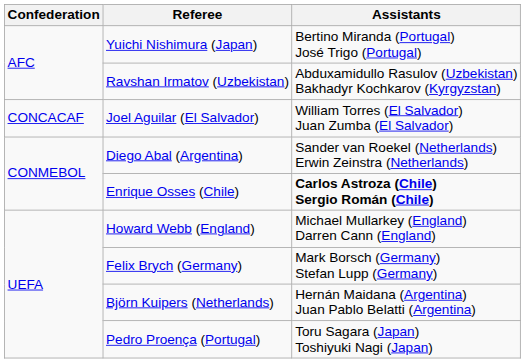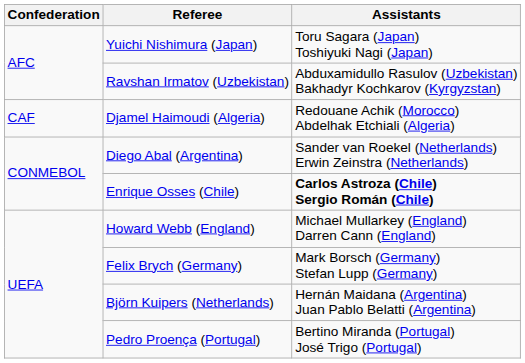Yuichi Nishimura (Japan) | Assistants: Bertino Miranda (Portugal) José Trigo (Portugal) -> Toru Sagara (Japan) Toshiyuki Nagi (Japan)
+ row: CAF | Djamel Haimoudi (Algeria) | Redouane Achik (Morocco) Abdelhak Etchiali (Algeria)
- row: CONCACAF | Joel Aguilar (El Salvador) | William Torres (El Salvador) Juan Zumba (El Salvador)
Pedro Proença (Portugal) | Assistants: Toru Sagara (Japan) Toshiyuki Nagi (Japan) -> Bertino Miranda (Portugal) José Trigo (Portugal)
